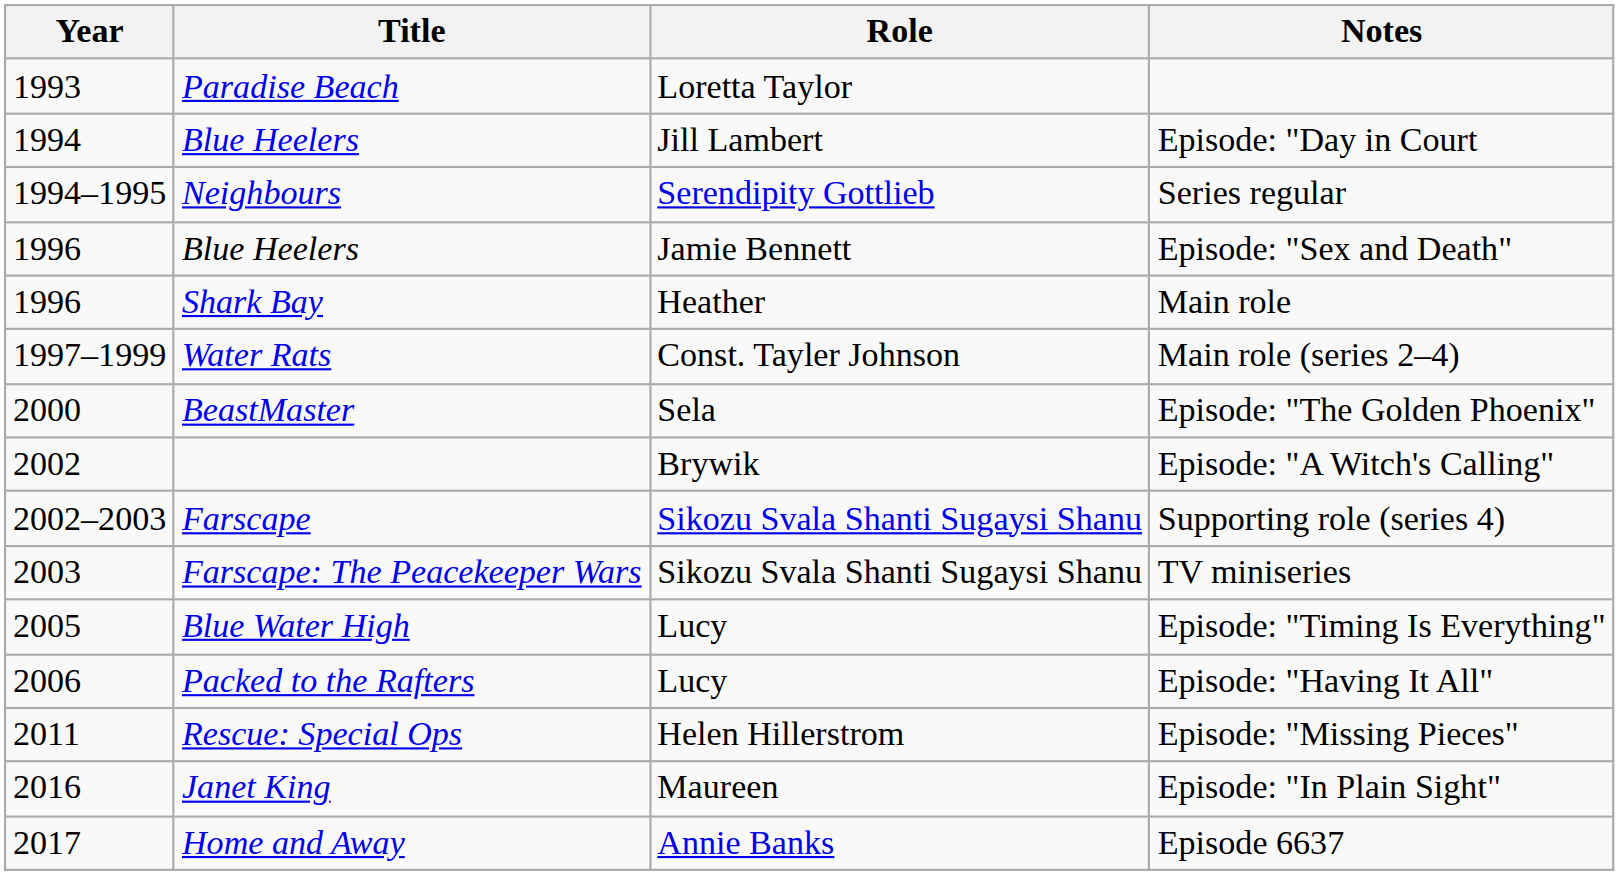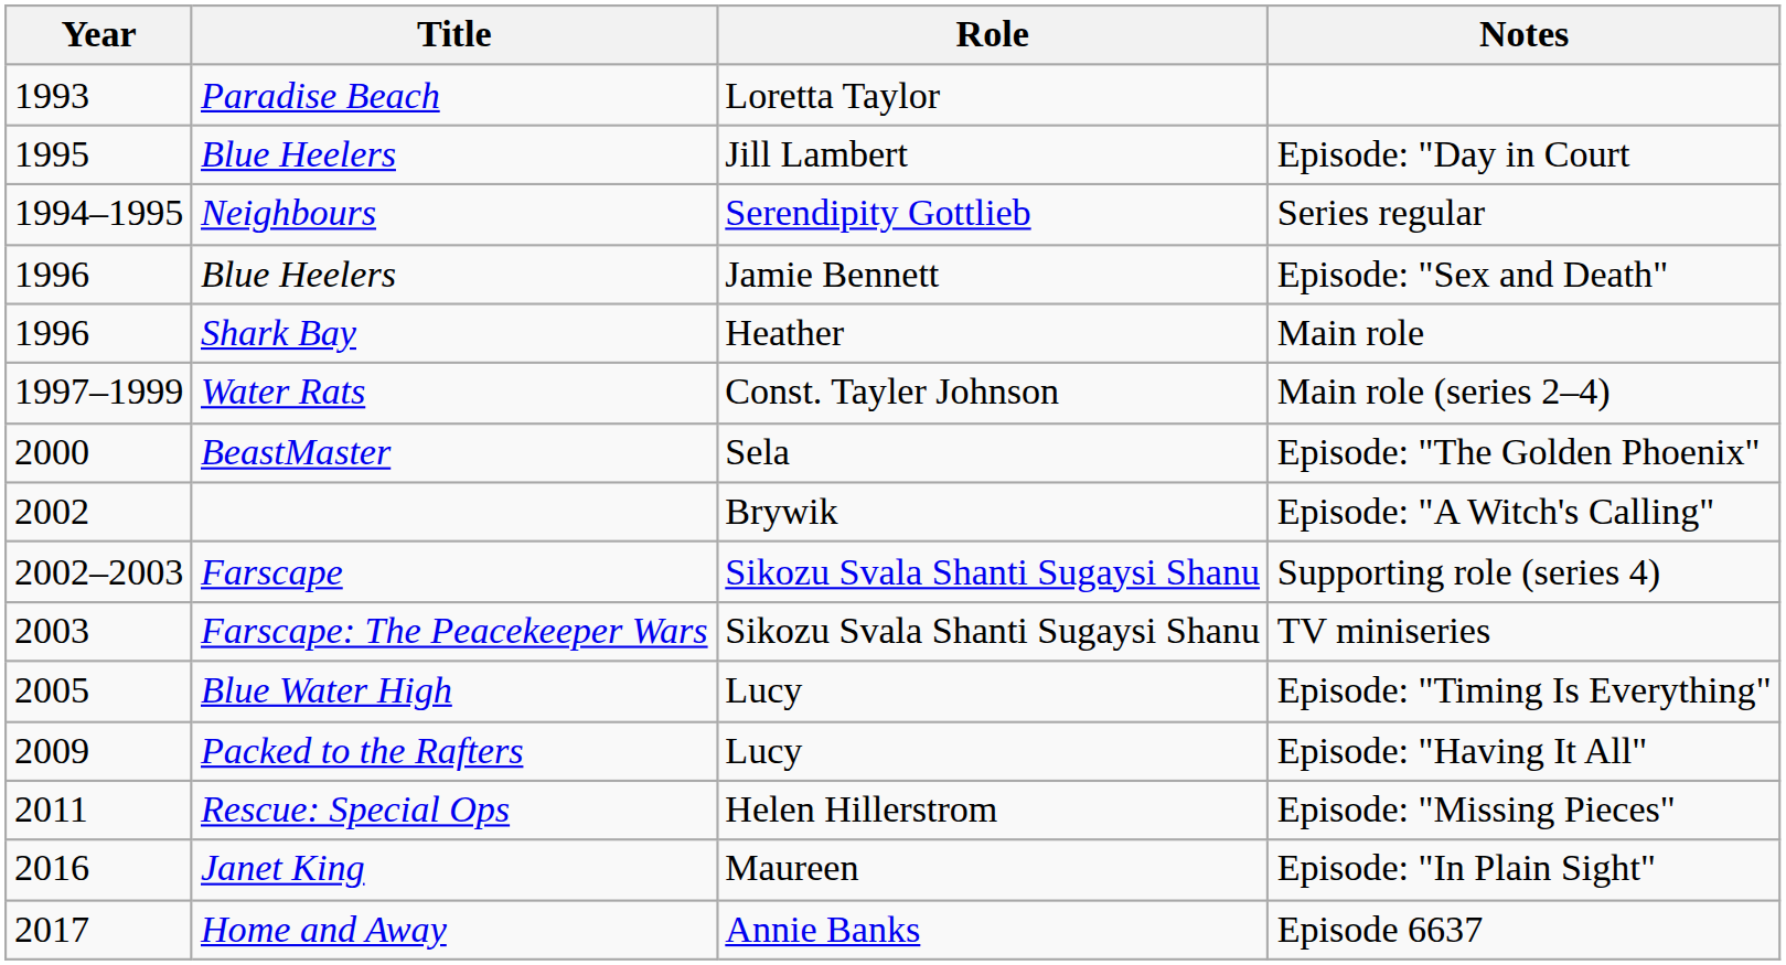Episode: "Day in Court | Year: 1994 -> 1995
Episode: "Having It All" | Year: 2006 -> 2009
